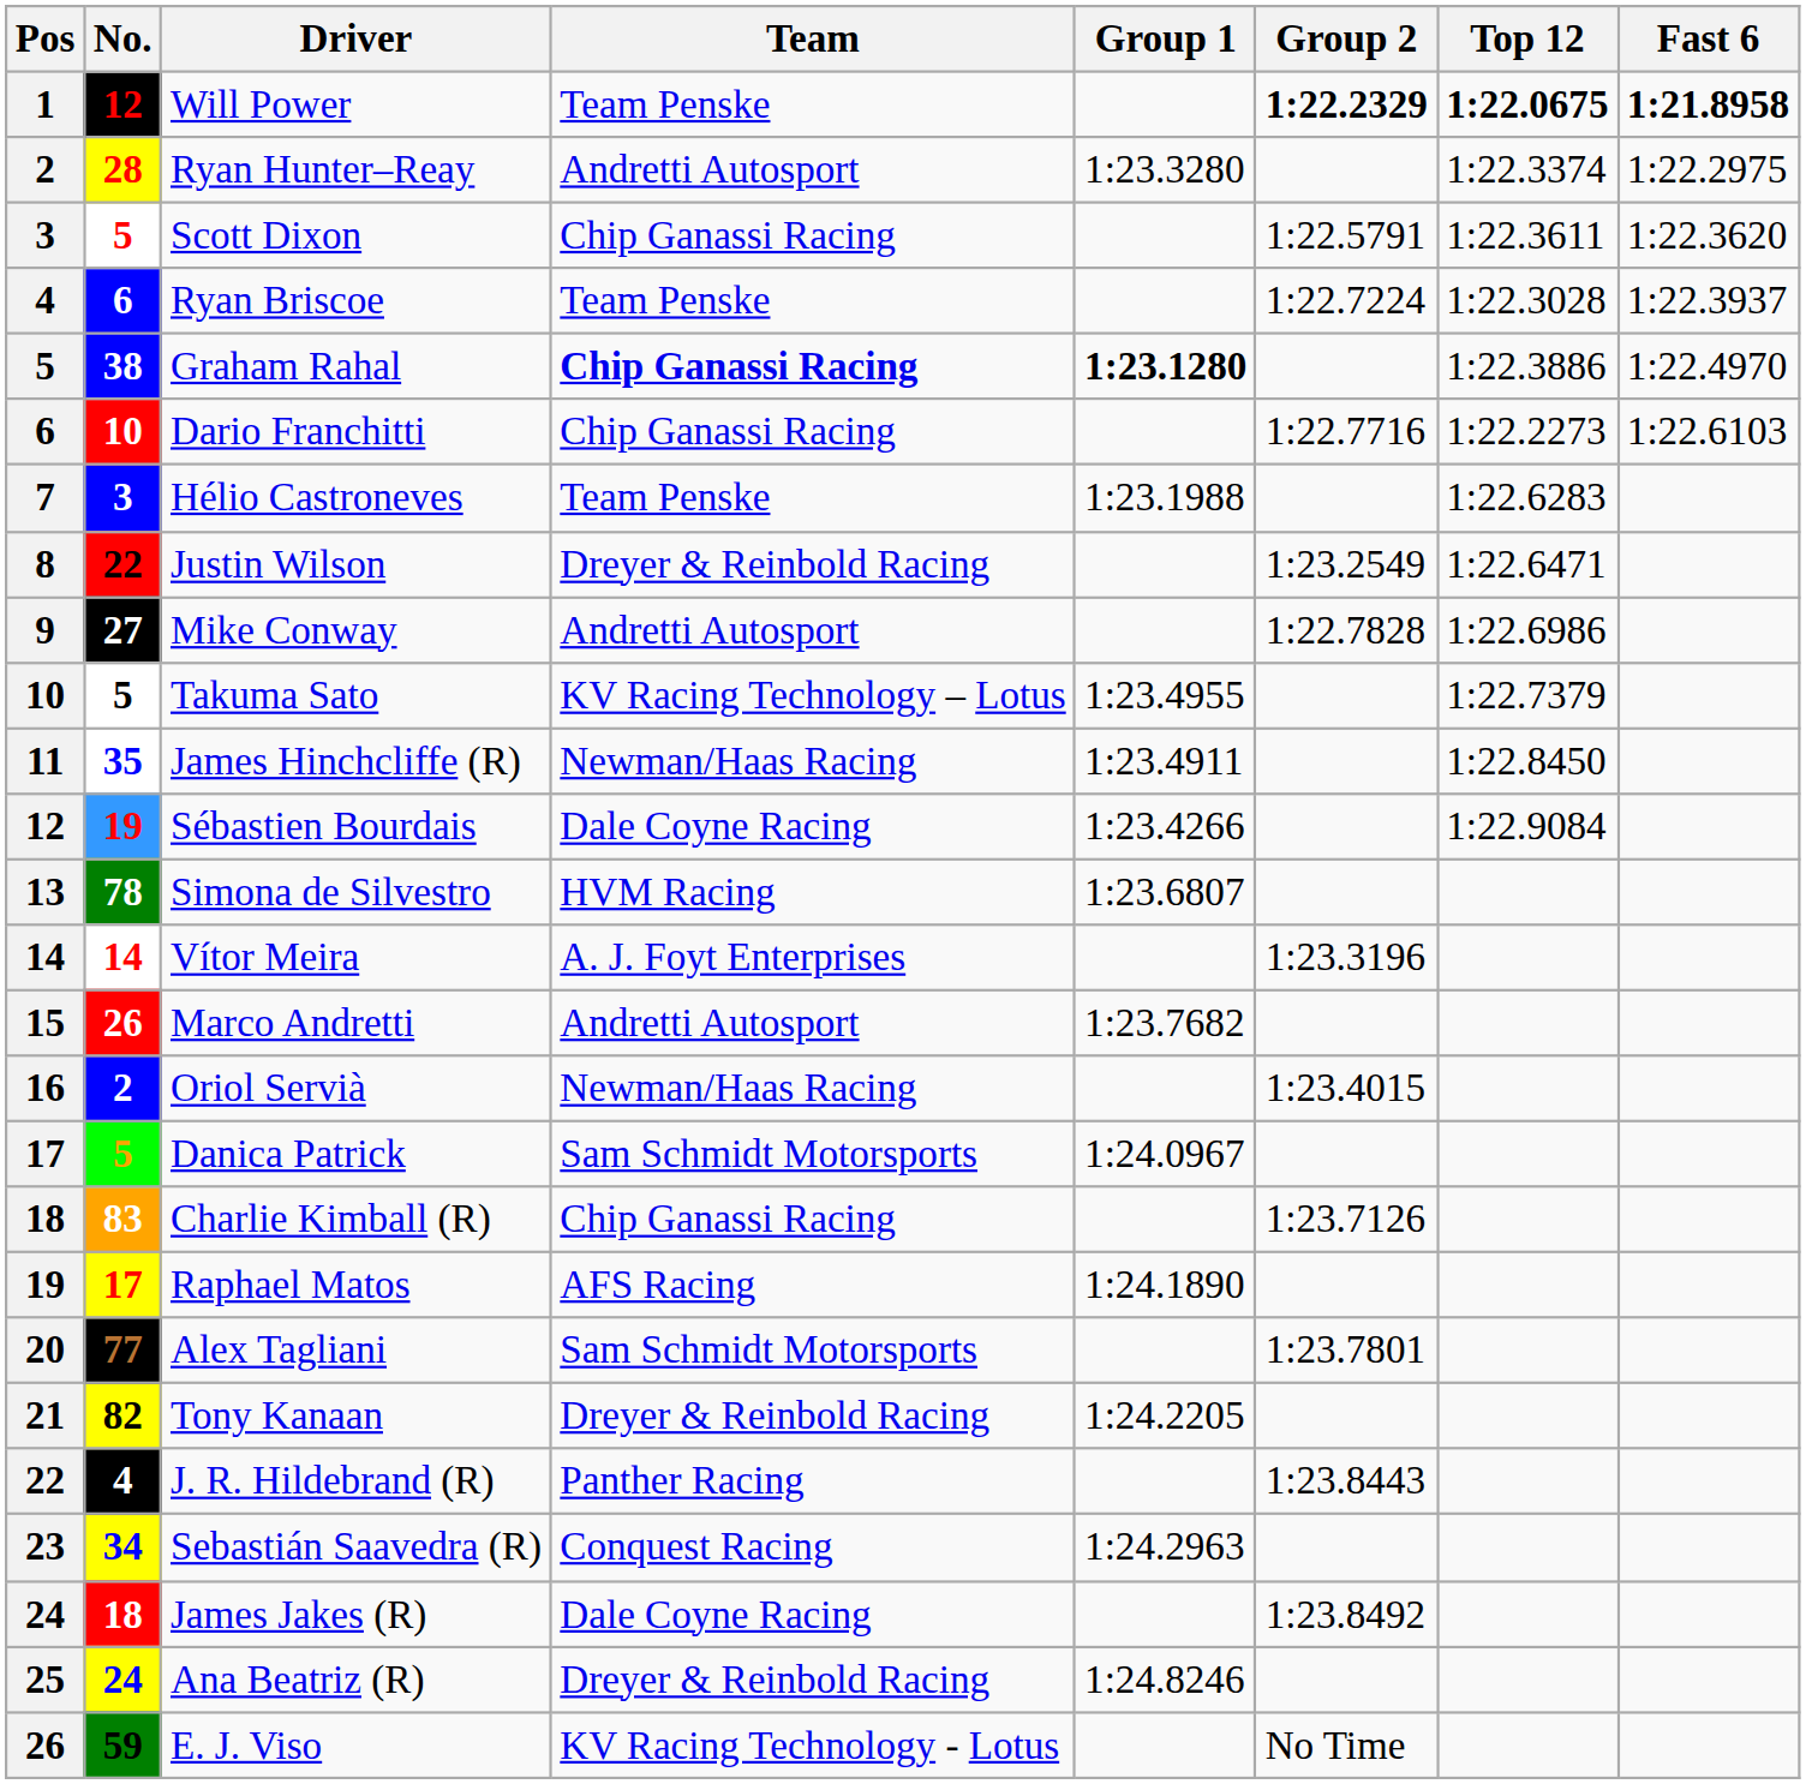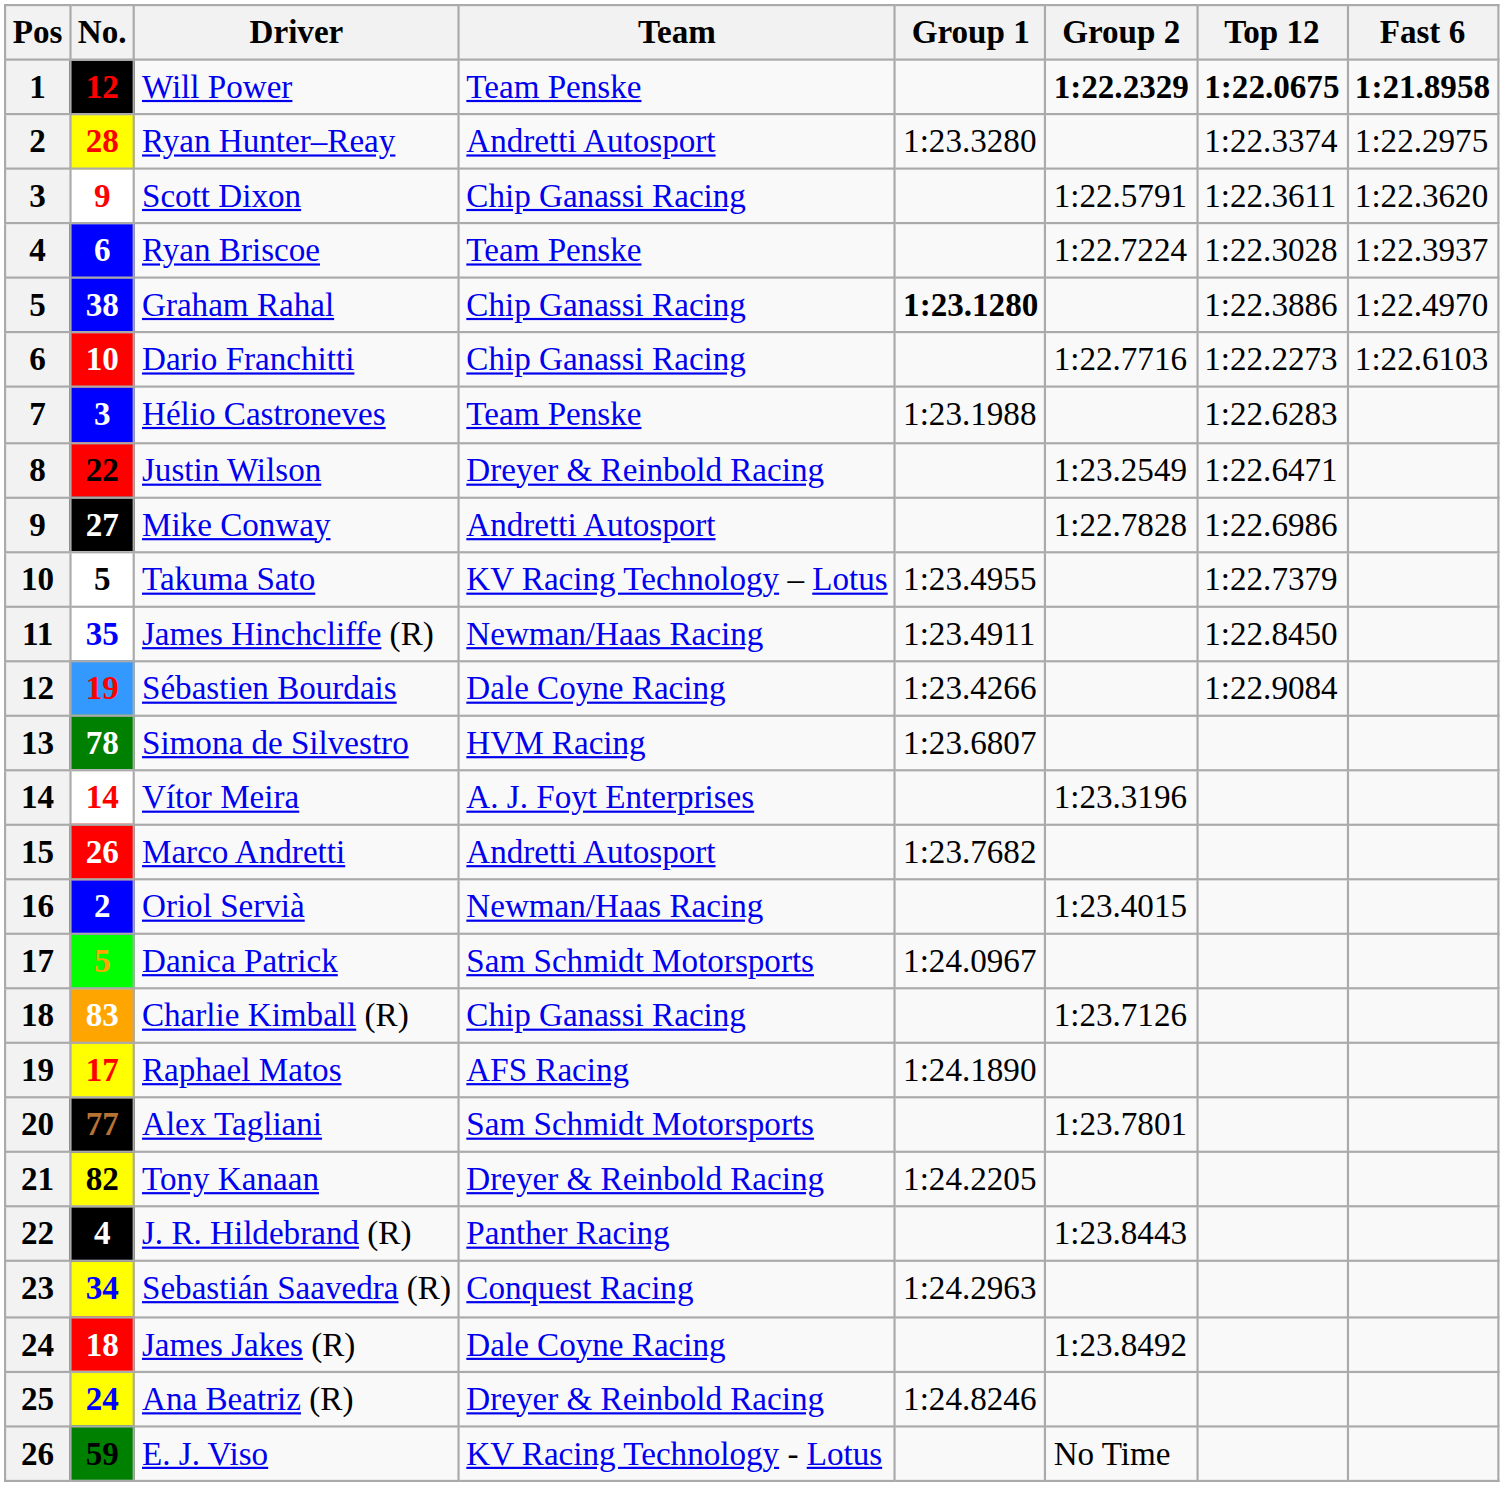Scott Dixon | No.: 5 -> 9
Graham Rahal | Team: bold -> normal
